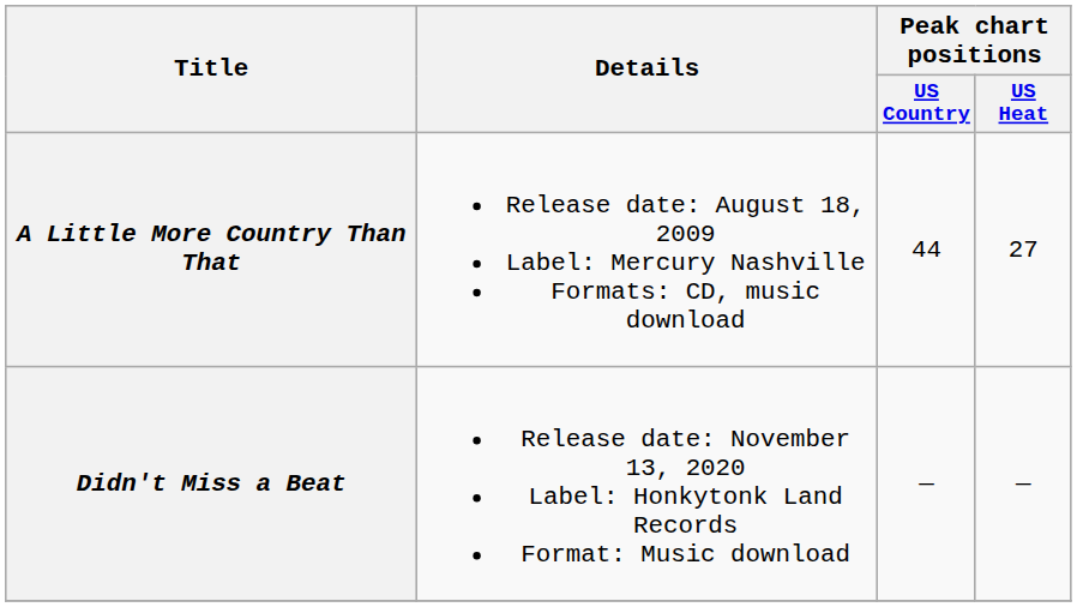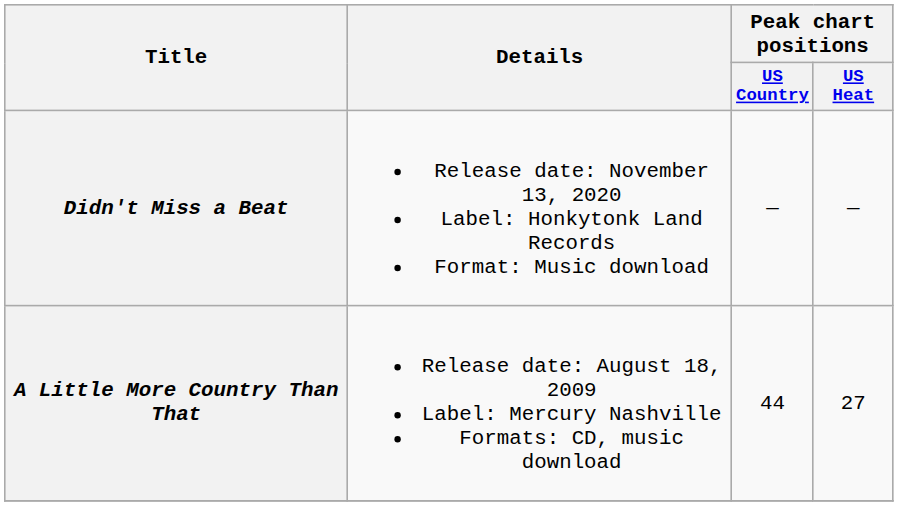rows swapped: A Little More Country Than That <-> Didn't Miss a Beat
